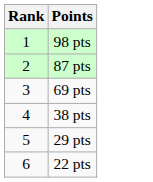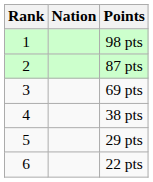+ column: Nation
